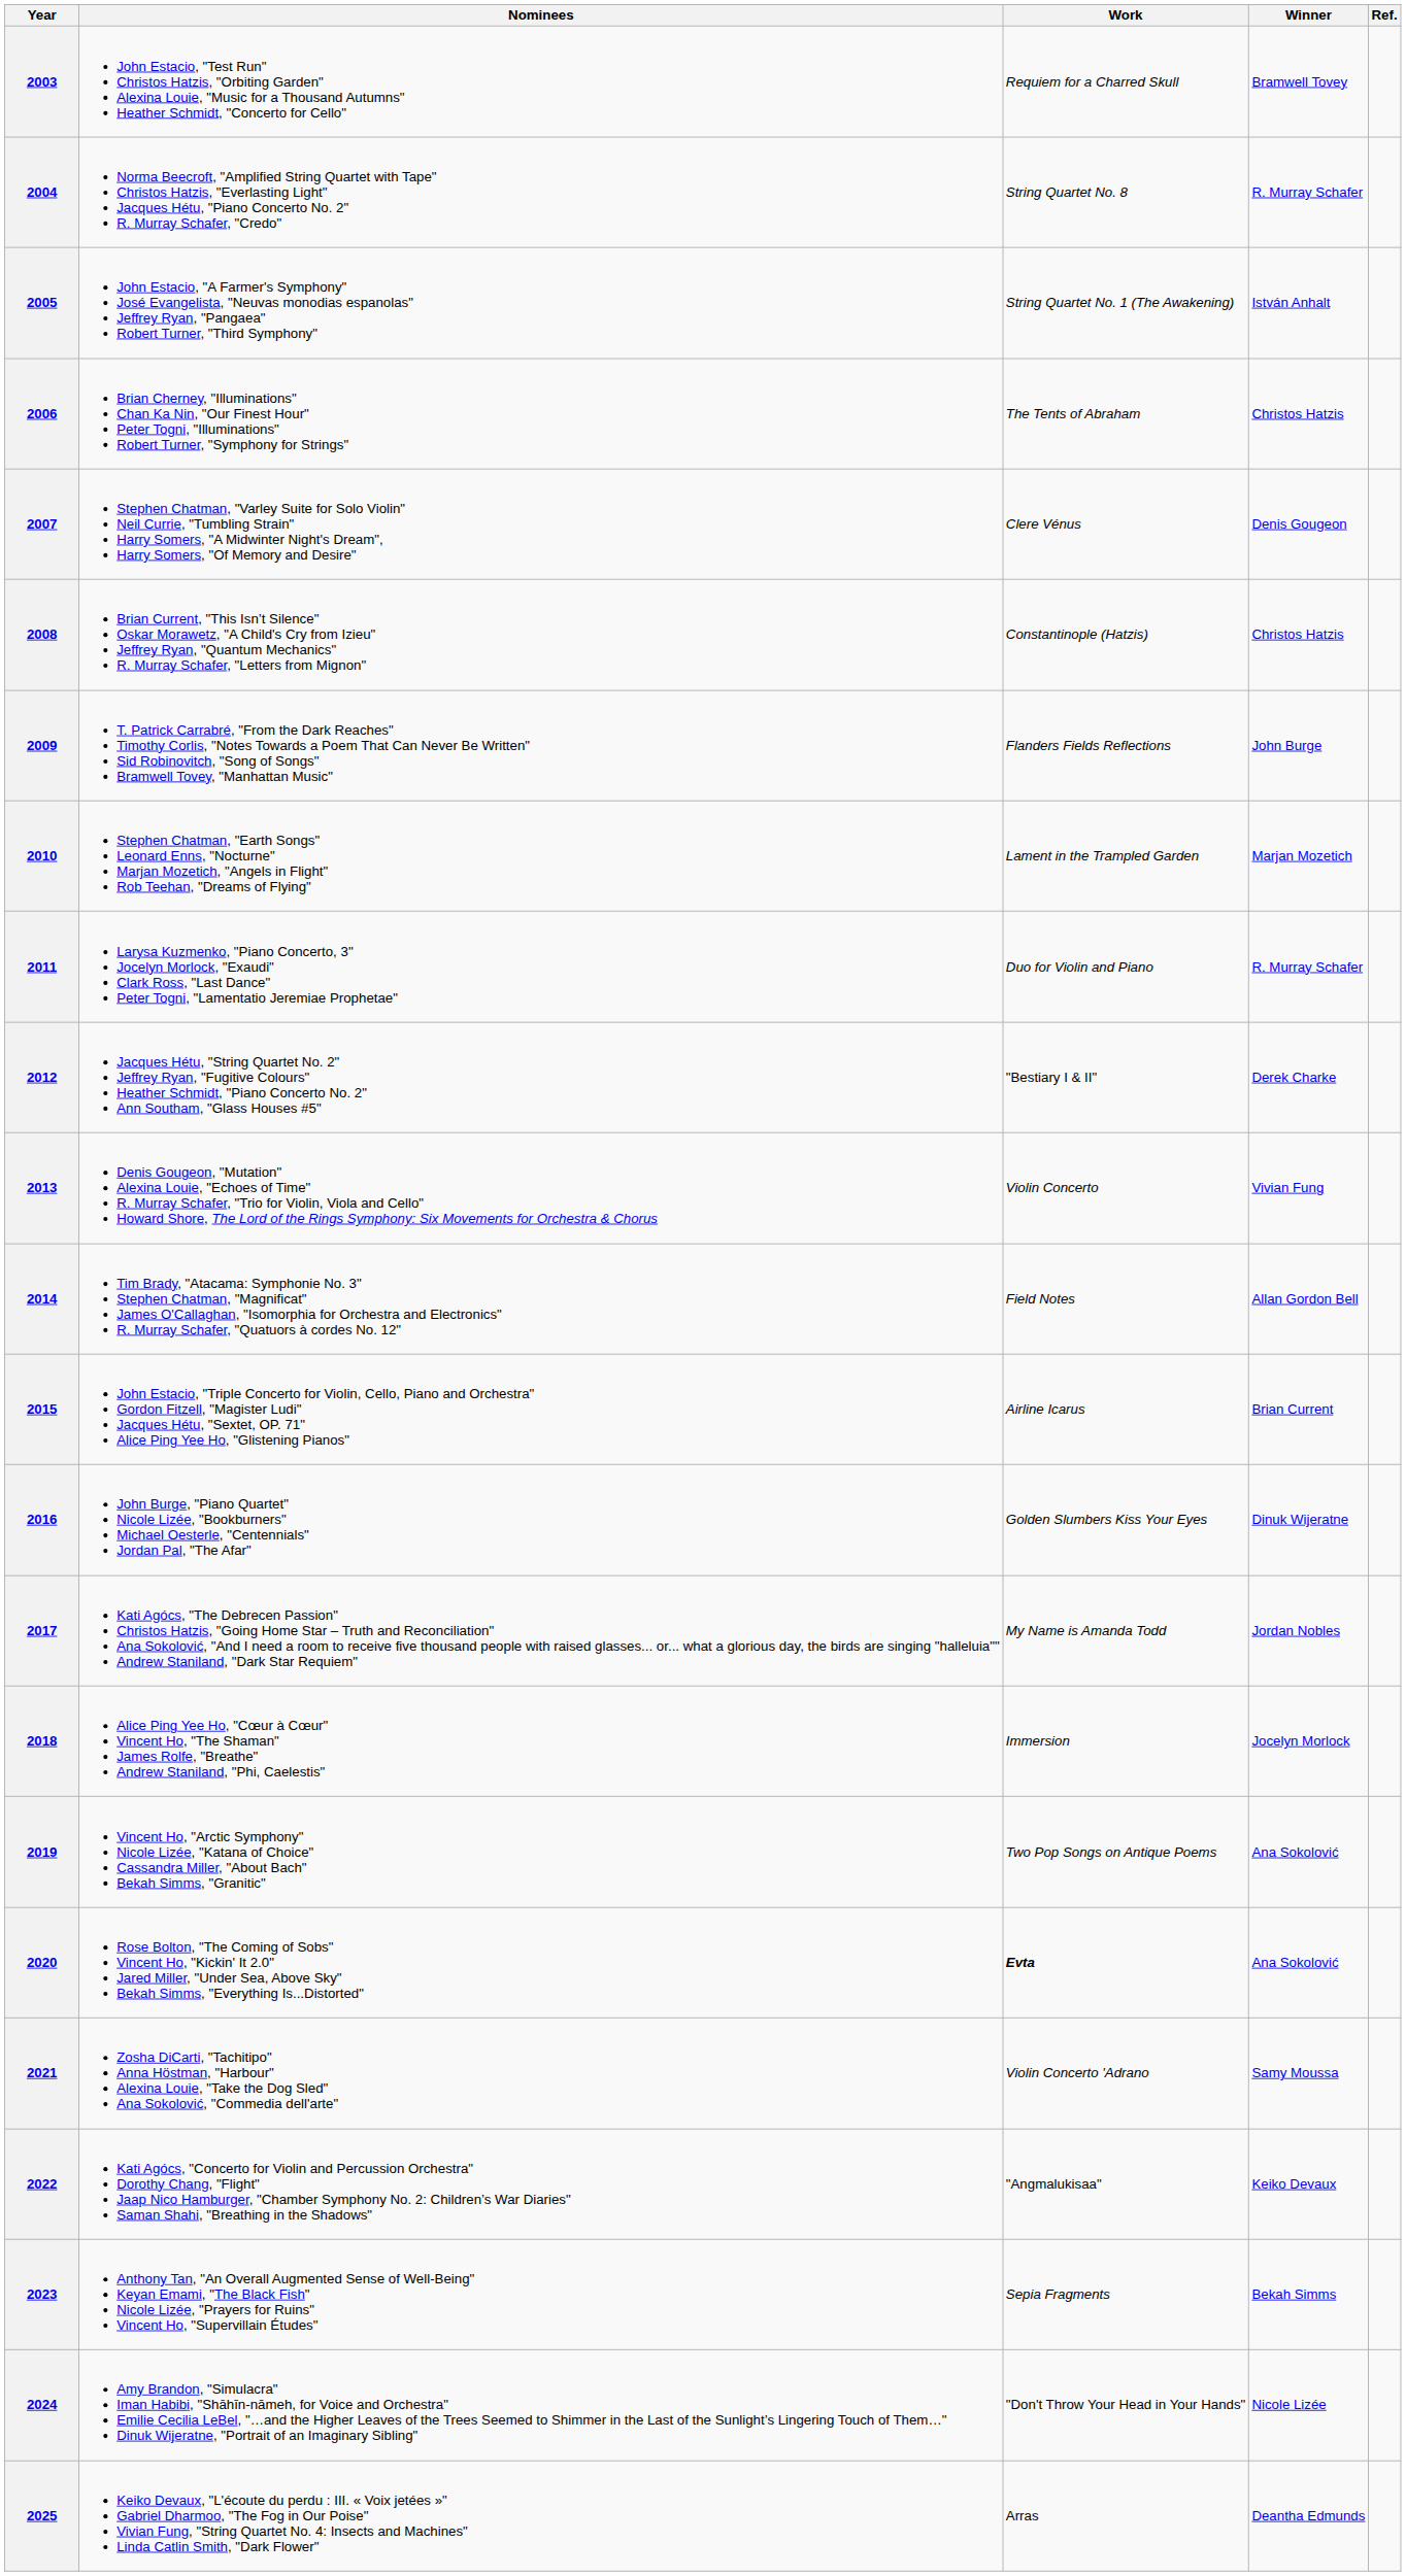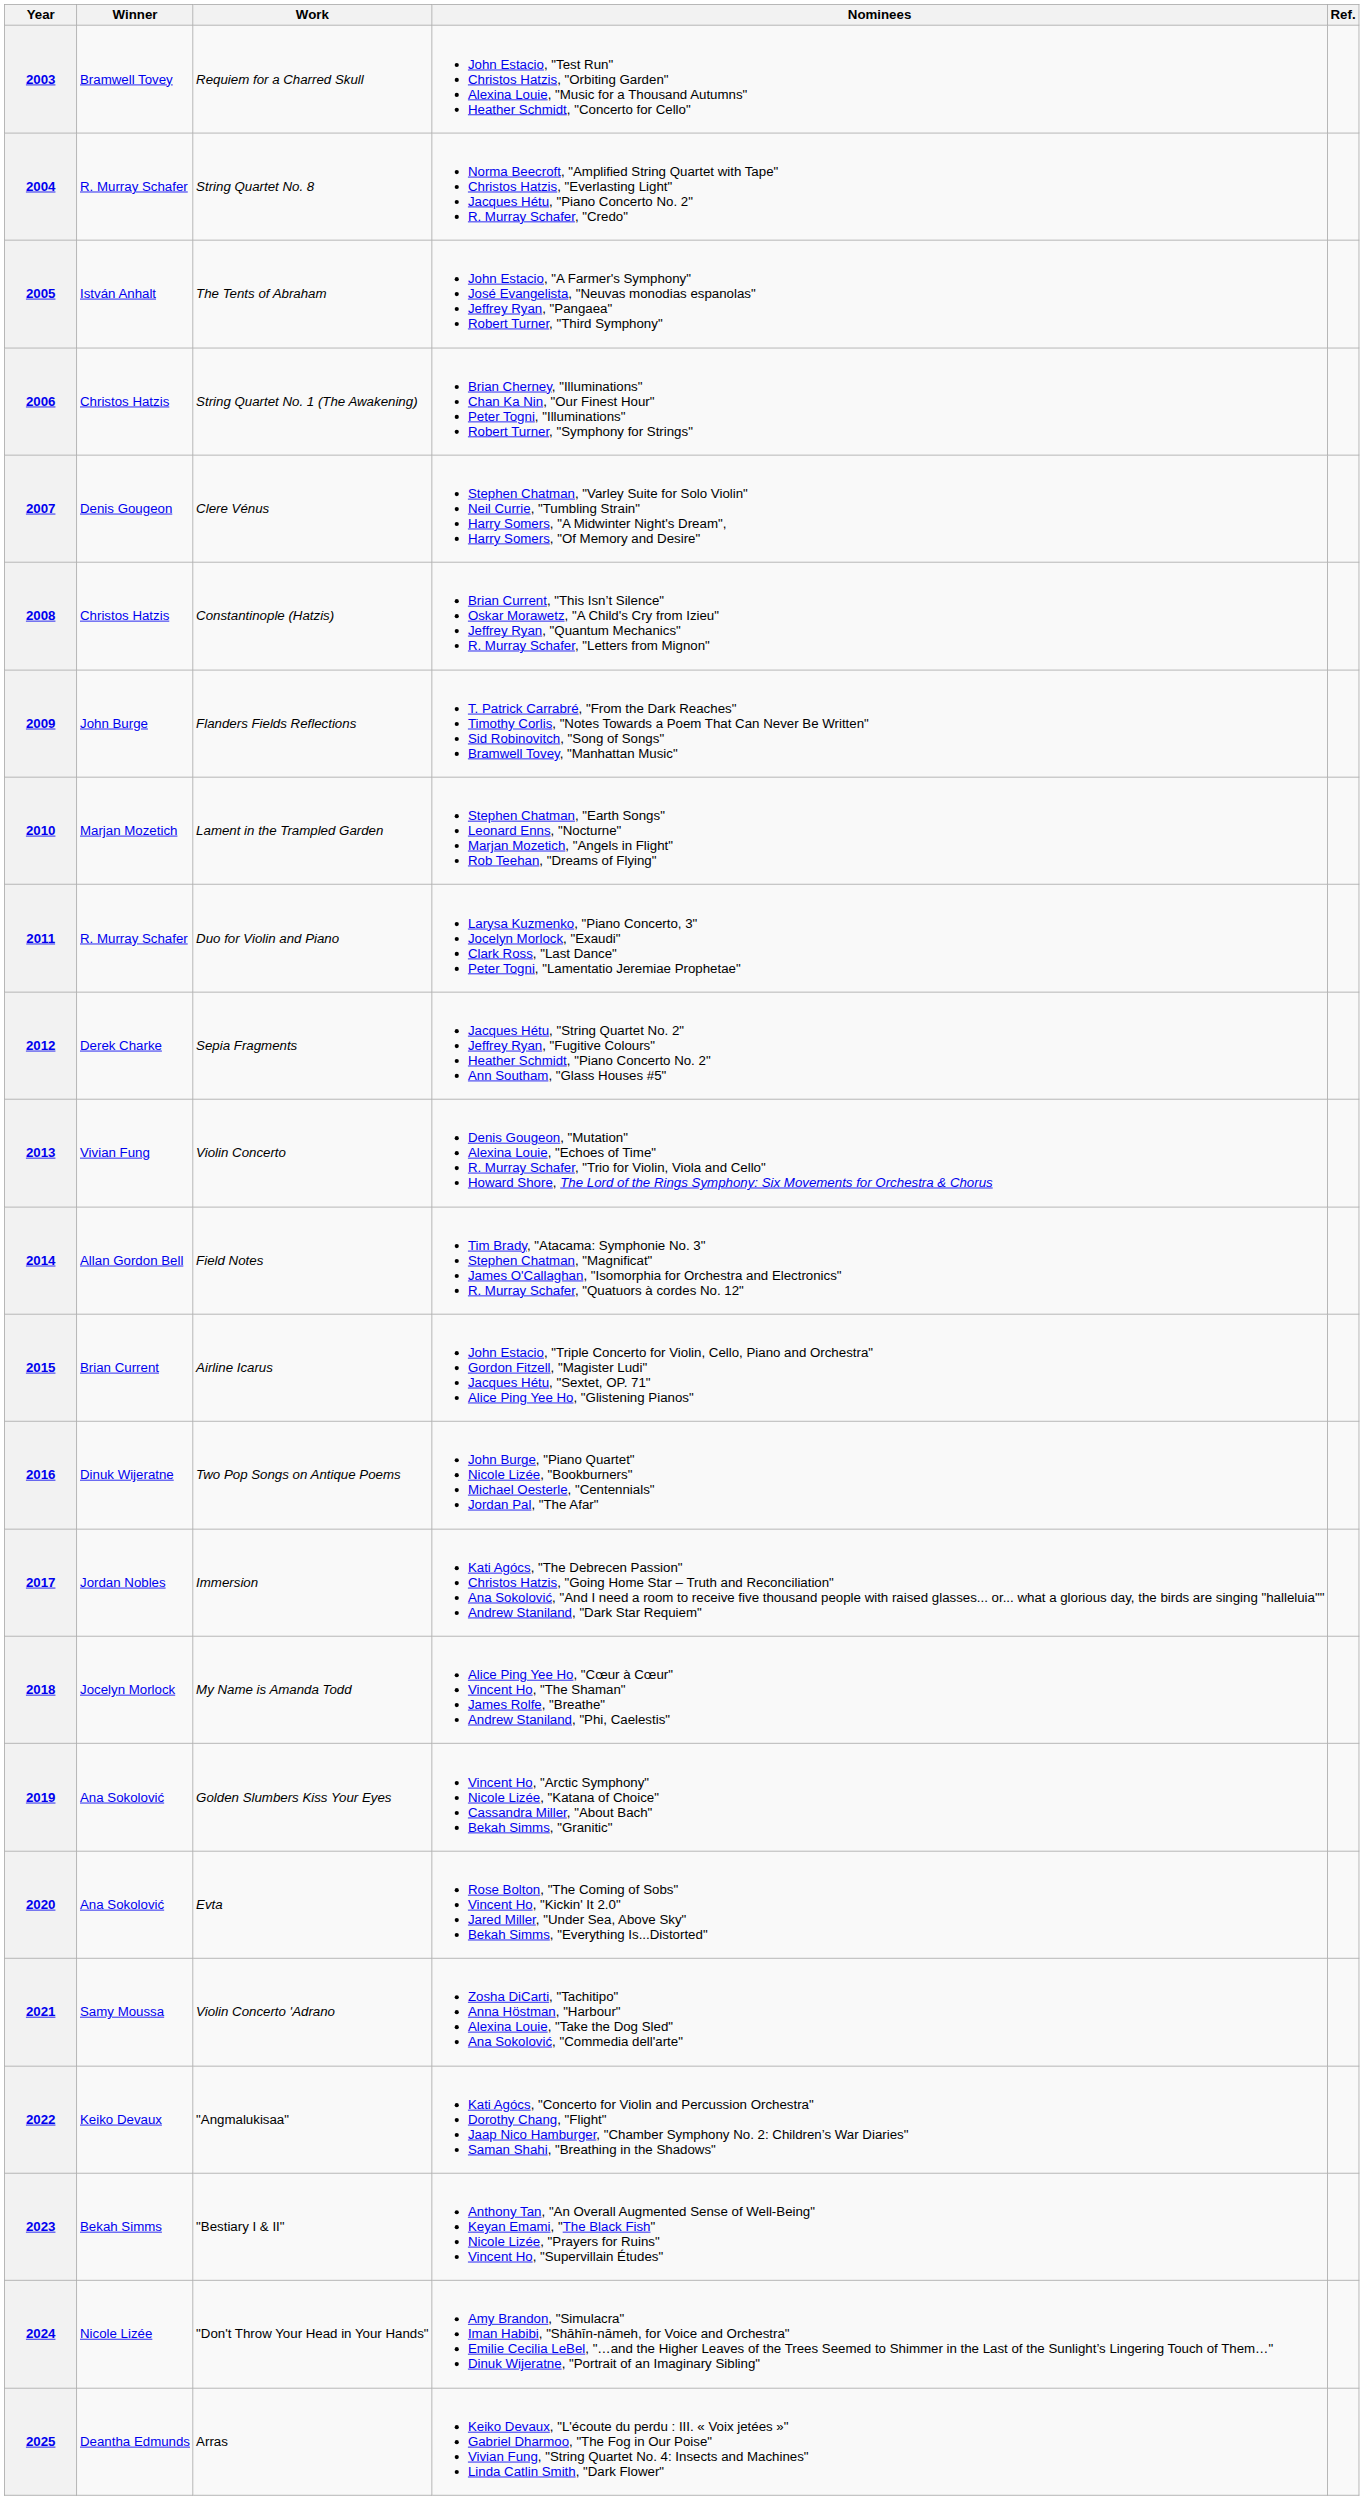columns swapped: Winner <-> Nominees
2005 | Work: String Quartet No. 1 (The Awakening) -> The Tents of Abraham
2006 | Work: The Tents of Abraham -> String Quartet No. 1 (The Awakening)
2012 | Work: "Bestiary I & II" -> Sepia Fragments
2016 | Work: Golden Slumbers Kiss Your Eyes -> Two Pop Songs on Antique Poems
2017 | Work: My Name is Amanda Todd -> Immersion
2018 | Work: Immersion -> My Name is Amanda Todd
2019 | Work: Two Pop Songs on Antique Poems -> Golden Slumbers Kiss Your Eyes
2020 | Work: bold -> normal
2023 | Work: Sepia Fragments -> "Bestiary I & II"
